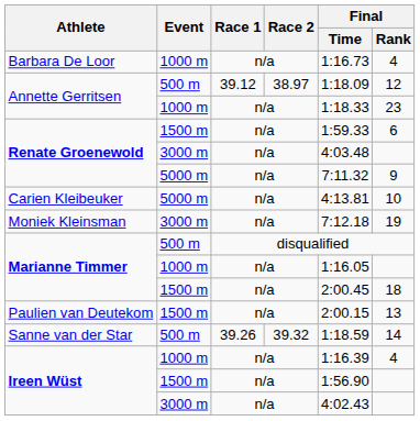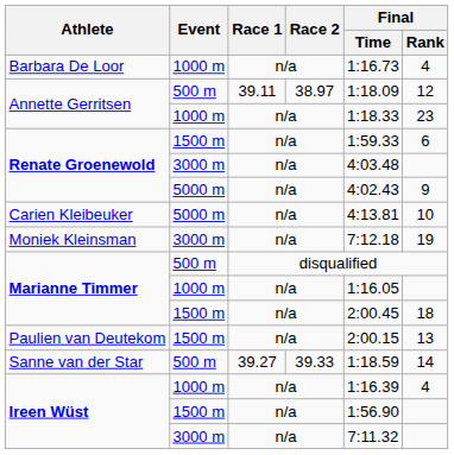Annette Gerritsen / 500 m | Race 1: 39.12 -> 39.11
Renate Groenewold / 5000 m | Final / Time: 7:11.32 -> 4:02.43
Sanne van der Star | Race 1: 39.26 -> 39.27
Sanne van der Star | Race 2: 39.32 -> 39.33
Ireen Wüst / 3000 m | Final / Time: 4:02.43 -> 7:11.32
